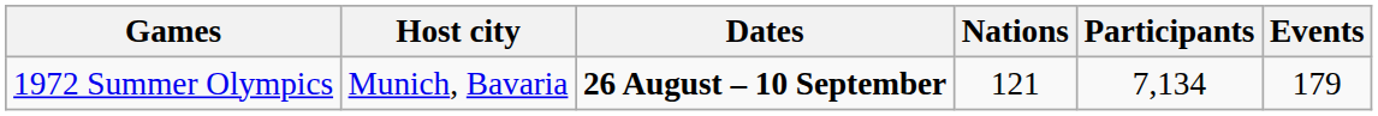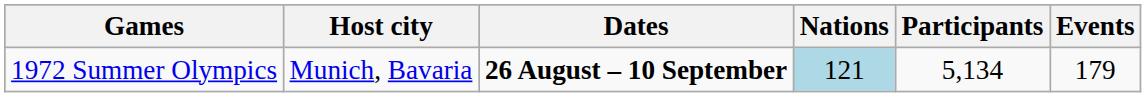1972 Summer Olympics | Nations: no background -> lightblue background
1972 Summer Olympics | Participants: 7,134 -> 5,134
